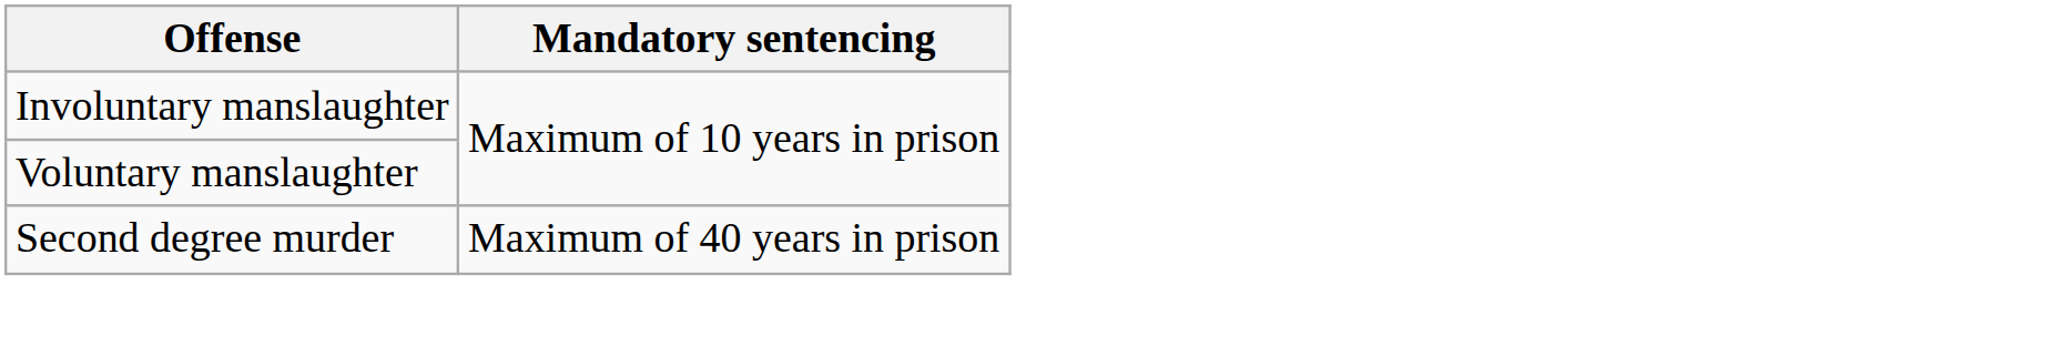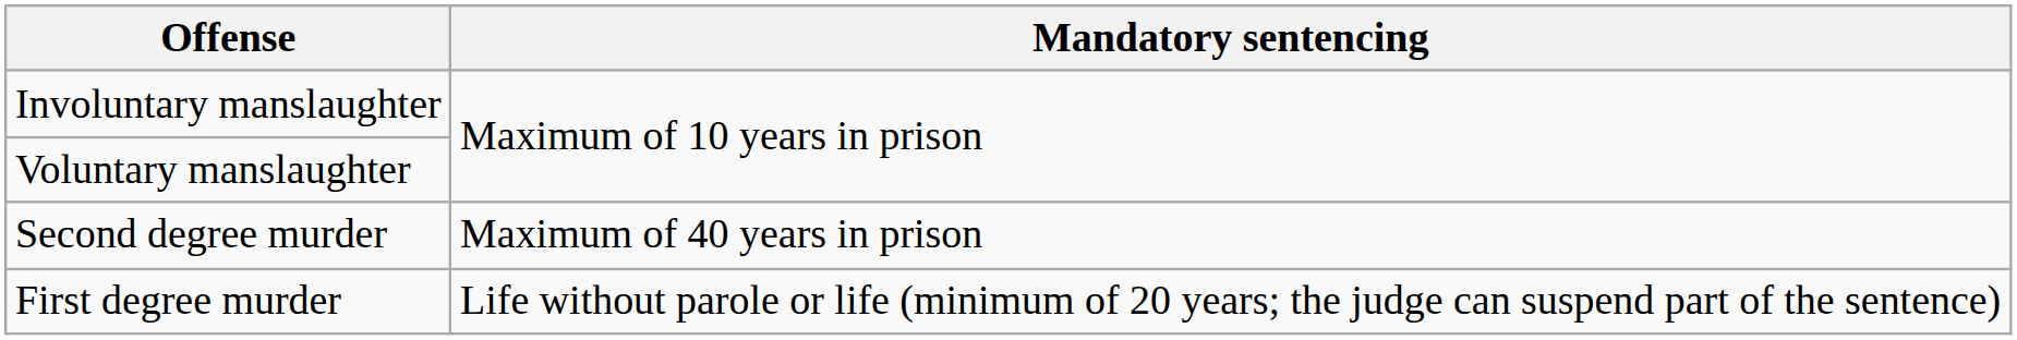+ row: First degree murder | Life without parole or life (minimum of 20 years; the judge can suspend part of the sentence)
